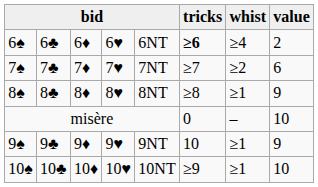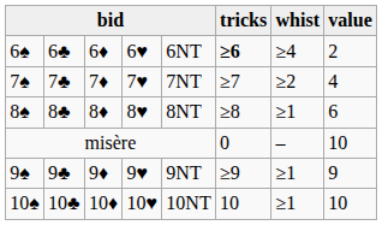7♠ | value: 6 -> 4
8♠ | value: 9 -> 6
9♠ | tricks: 10 -> ≥9
10♠ | tricks: ≥9 -> 10
